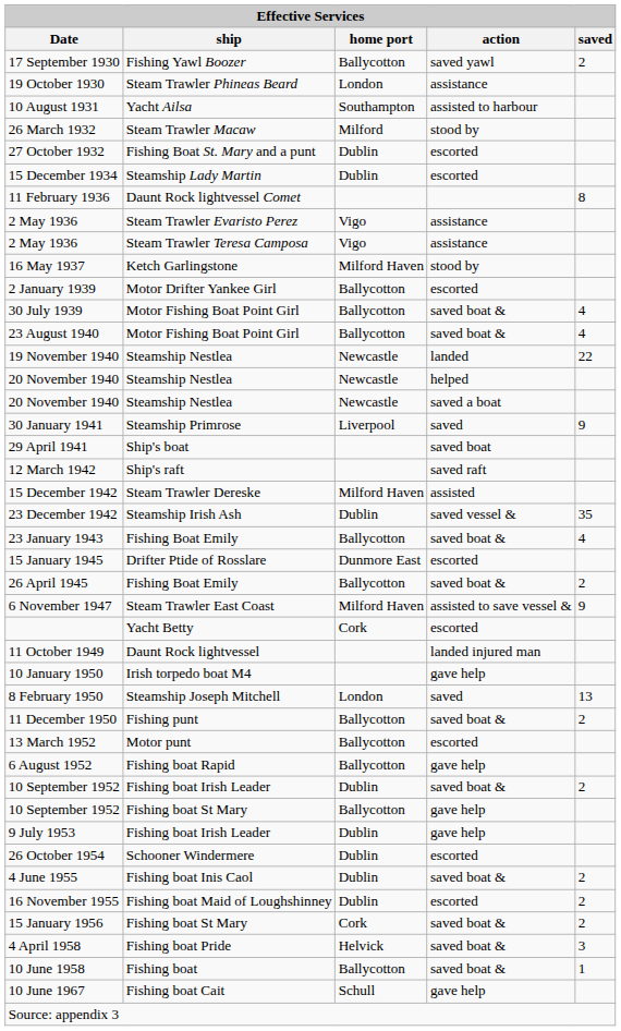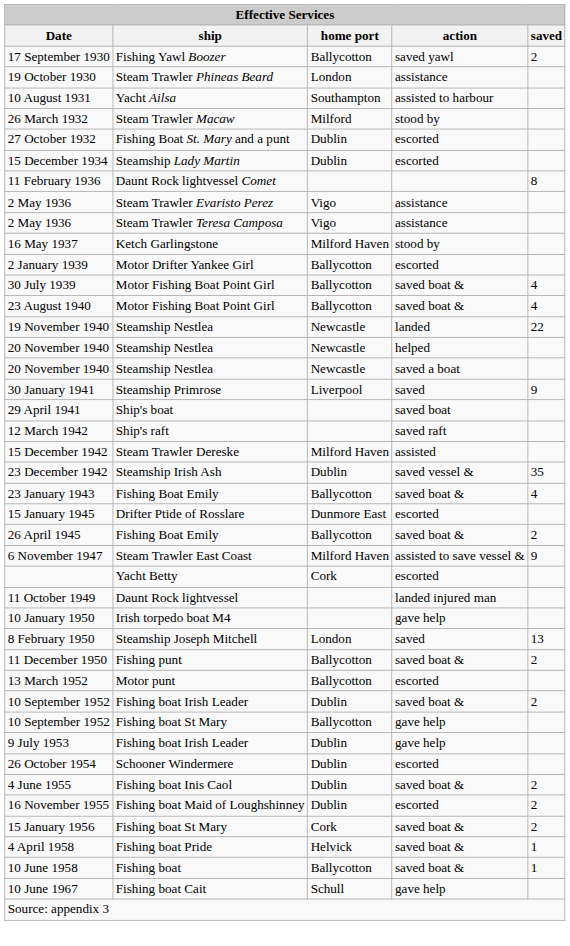- row: 6 August 1952 | Fishing boat Rapid | Ballycotton | gave help
4 April 1958 | saved: 3 -> 1
